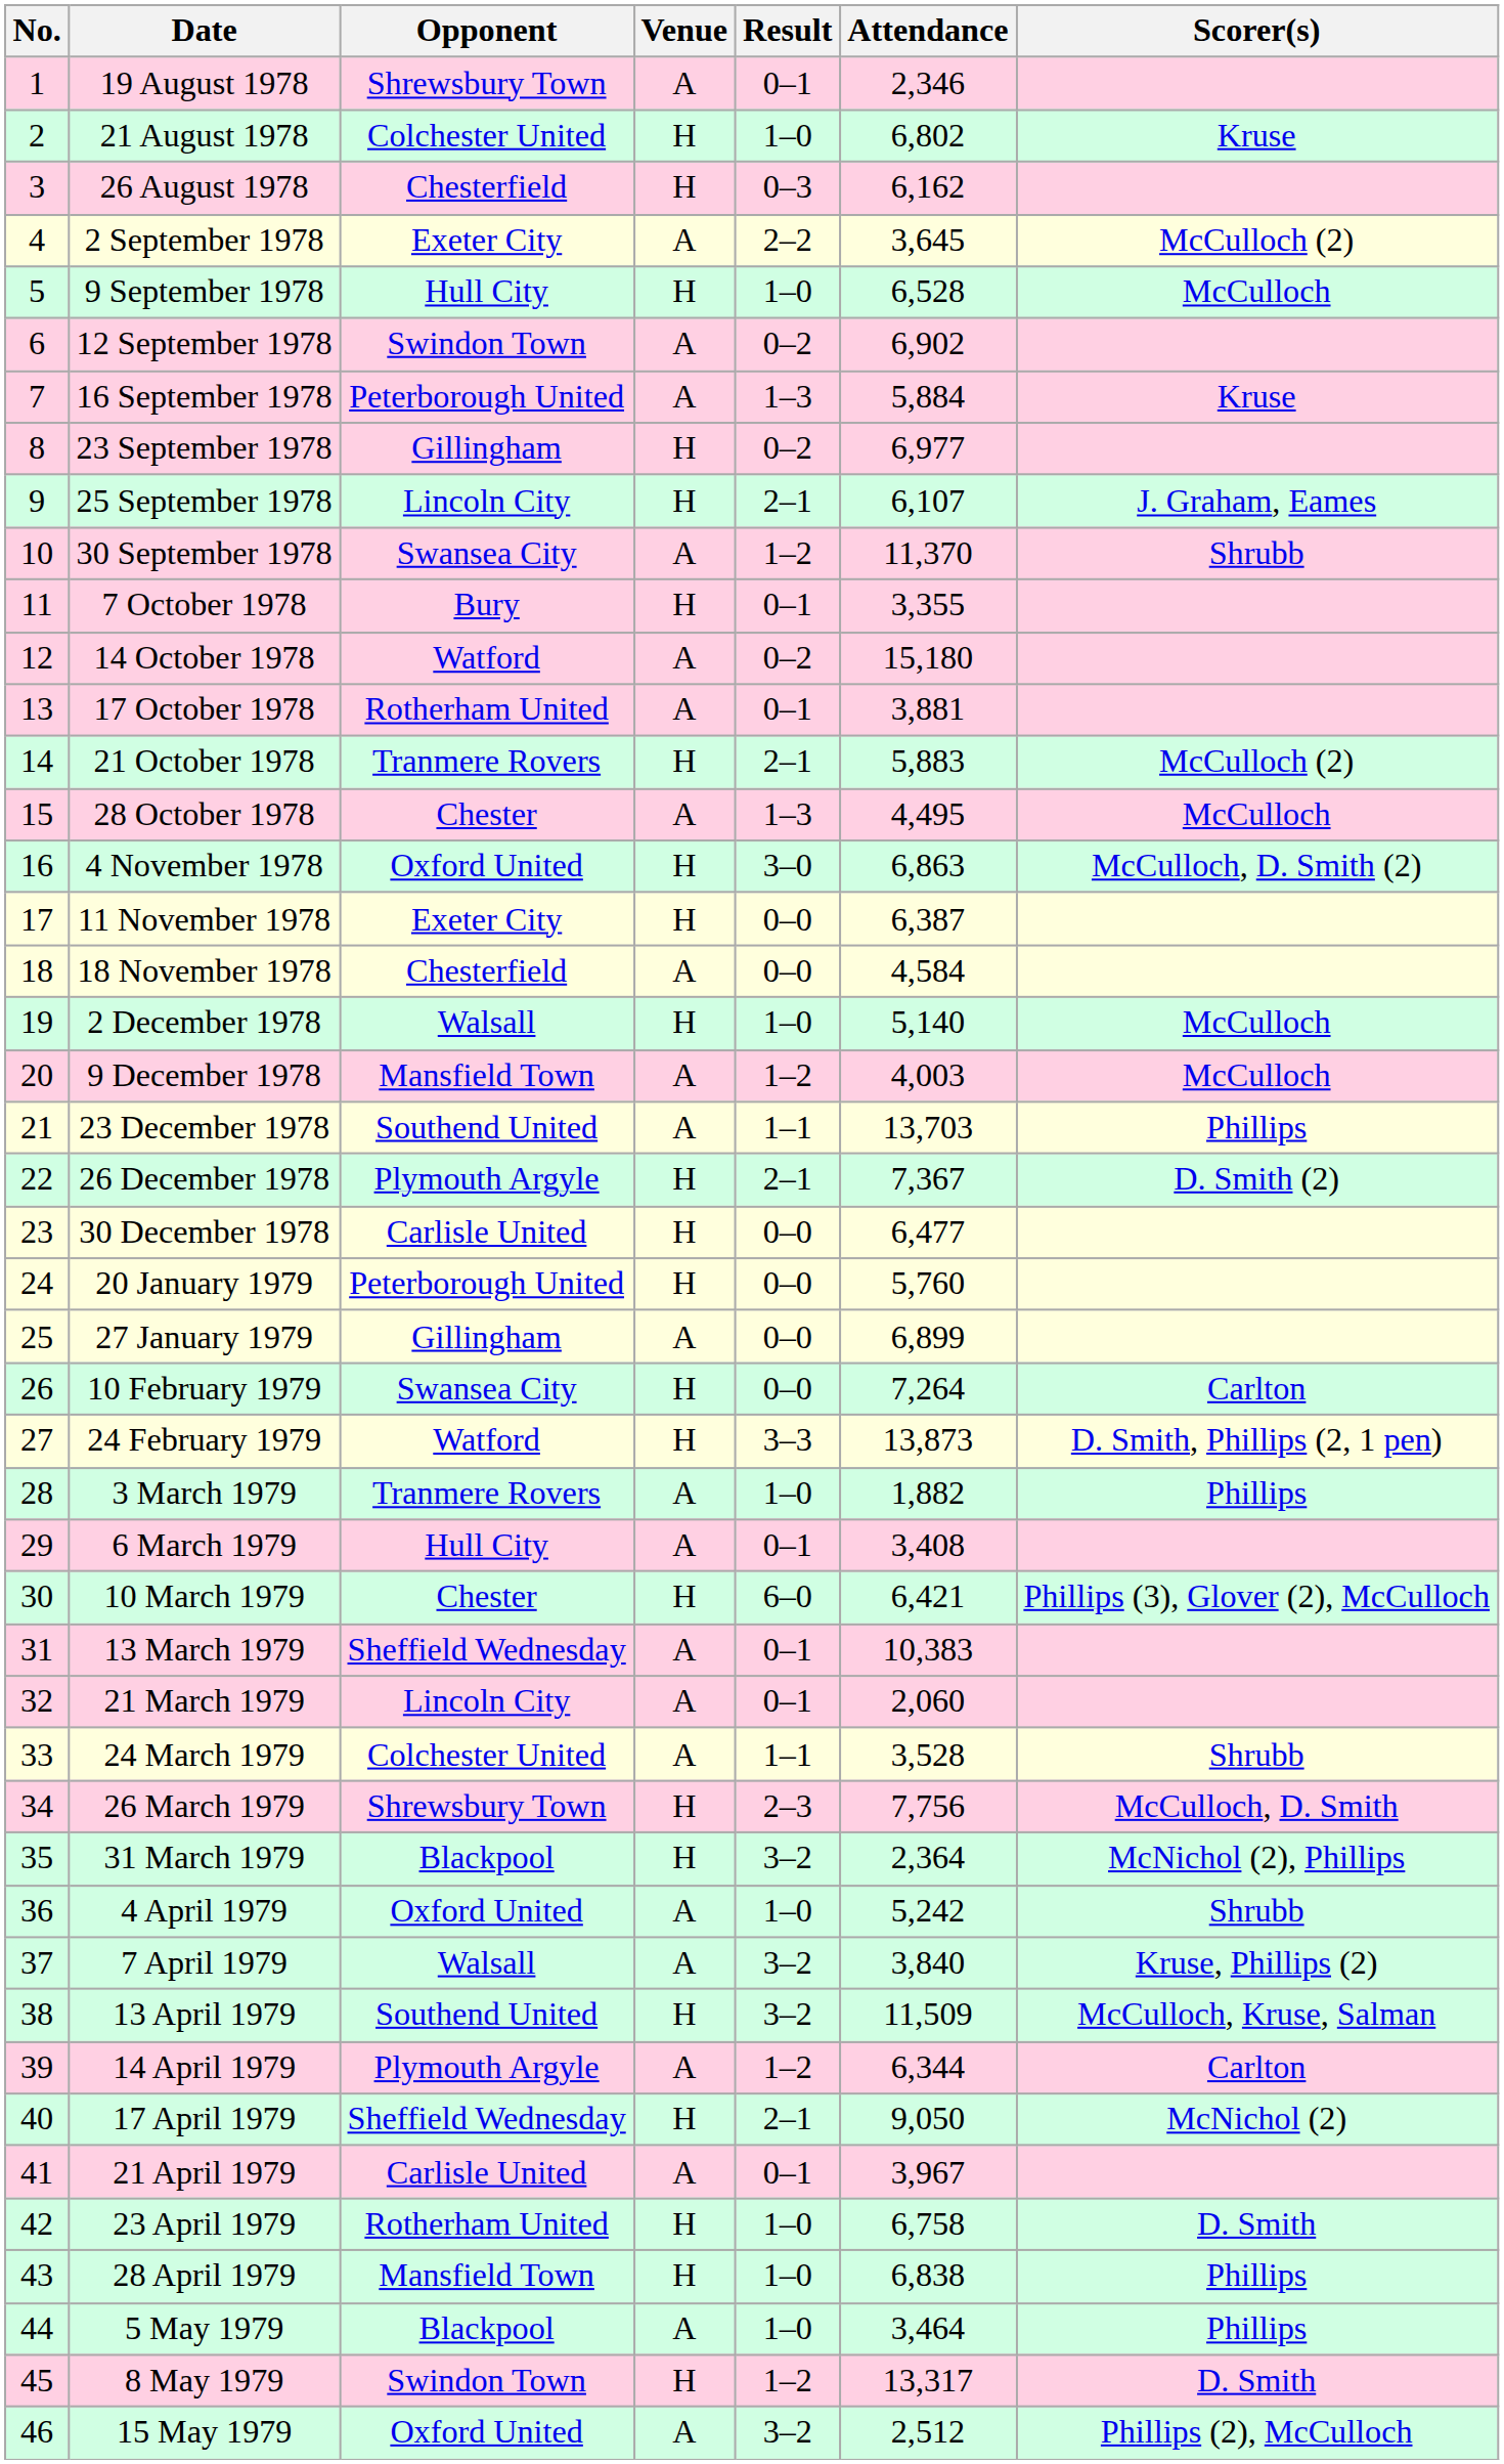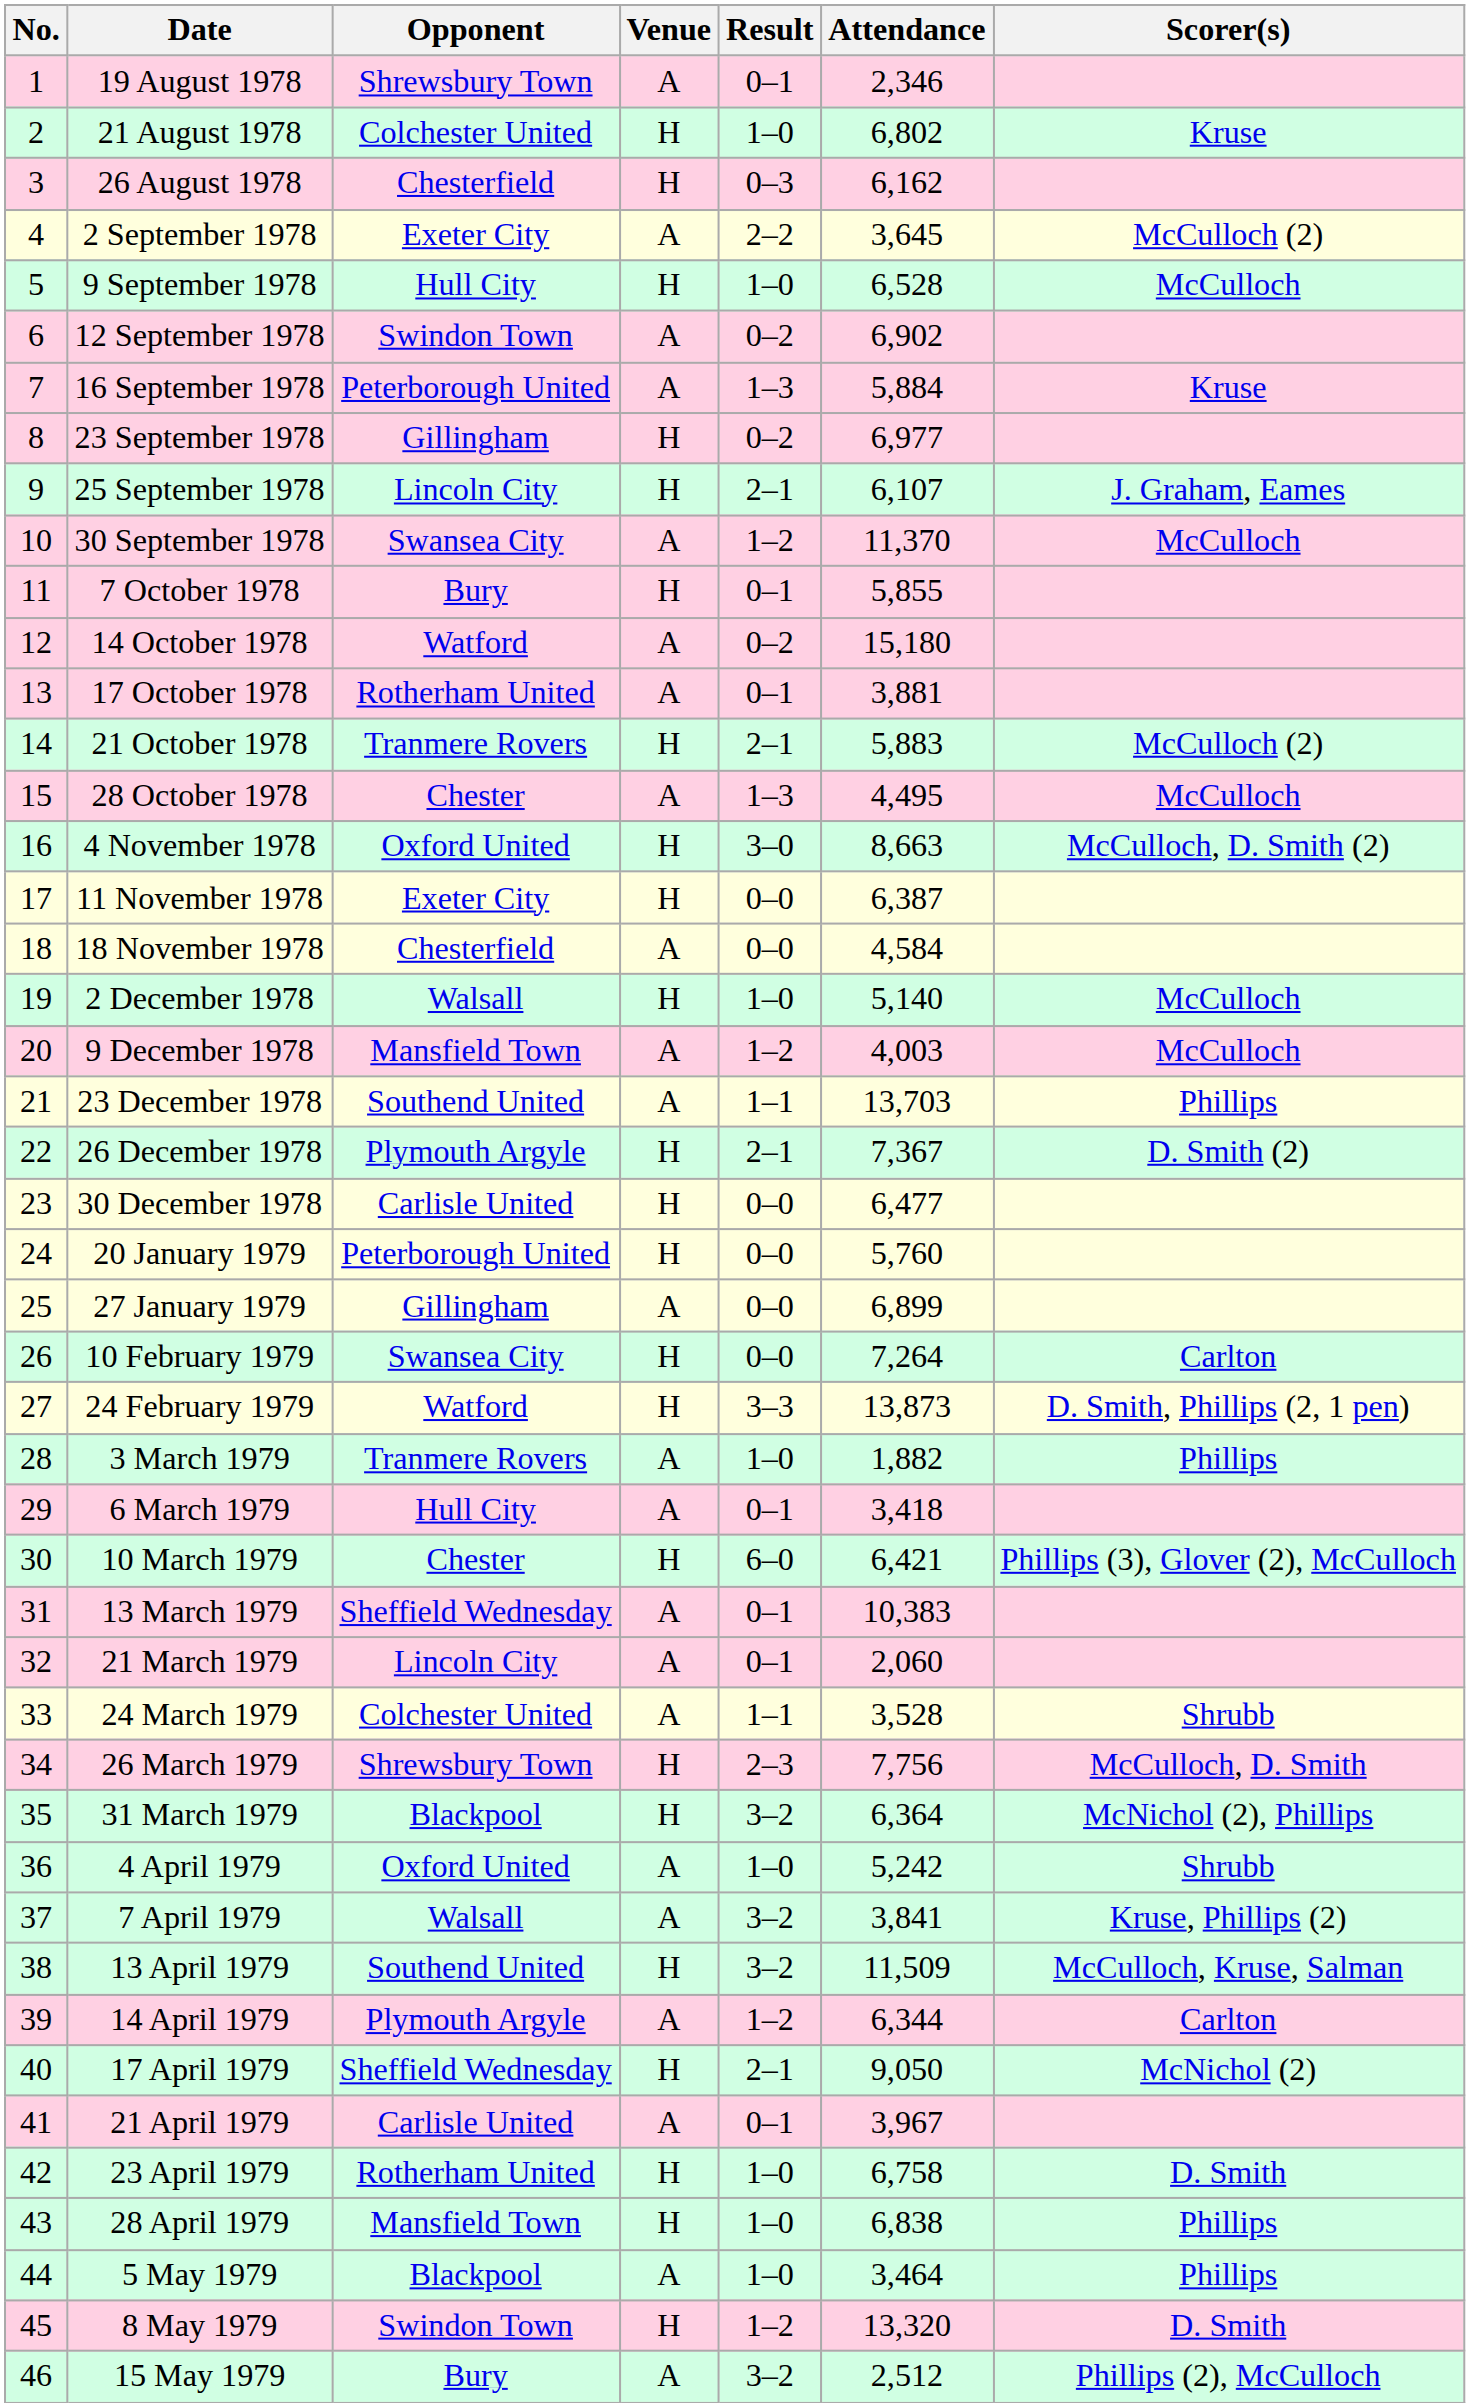30 September 1978 | Scorer(s): Shrubb -> McCulloch
7 October 1978 | Attendance: 3,355 -> 5,855
4 November 1978 | Attendance: 6,863 -> 8,663
6 March 1979 | Attendance: 3,408 -> 3,418
31 March 1979 | Attendance: 2,364 -> 6,364
7 April 1979 | Attendance: 3,840 -> 3,841
8 May 1979 | Attendance: 13,317 -> 13,320
15 May 1979 | Opponent: Oxford United -> Bury
